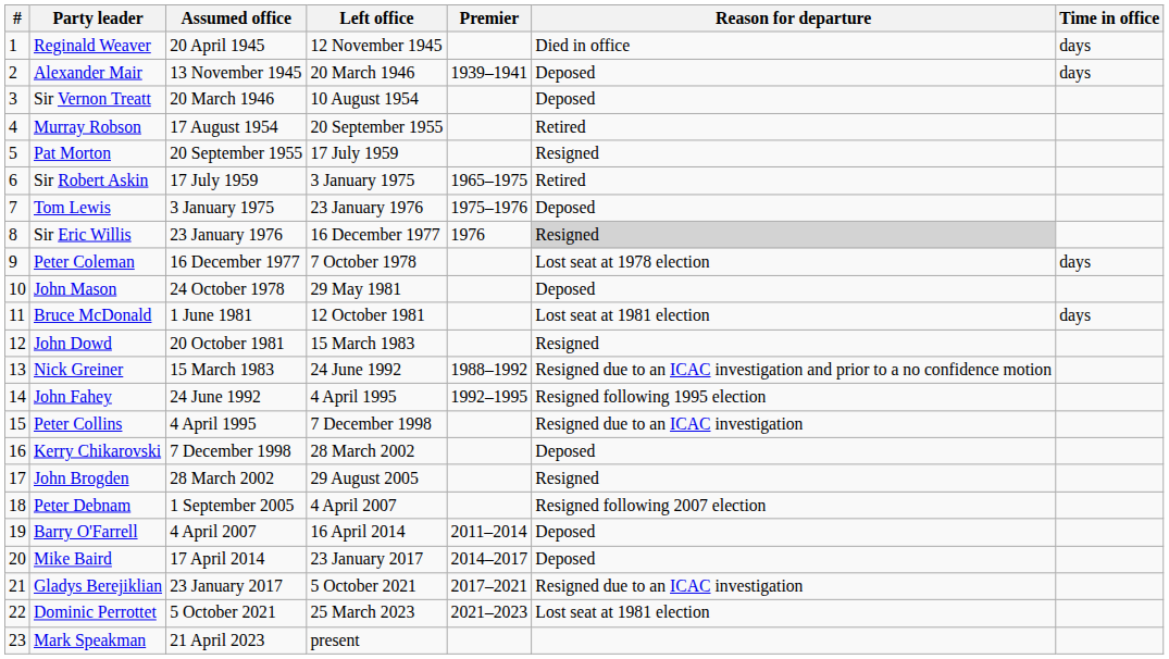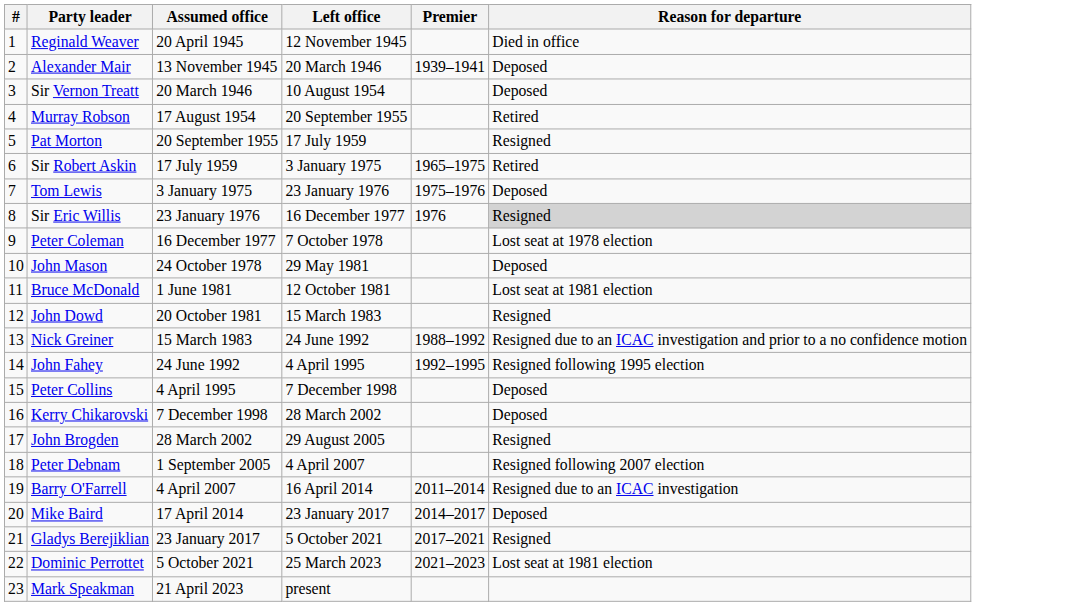- column: Time in office | days | days | days | days
Peter Collins | Reason for departure: Resigned due to an ICAC investigation -> Deposed
Barry O'Farrell | Reason for departure: Deposed -> Resigned due to an ICAC investigation
Gladys Berejiklian | Reason for departure: Resigned due to an ICAC investigation -> Resigned
